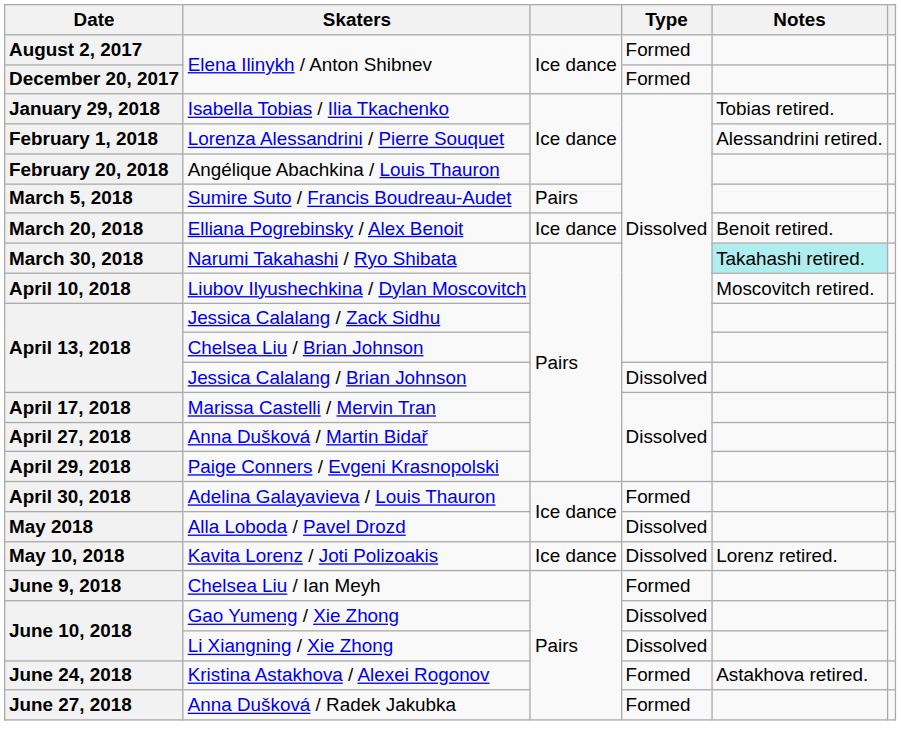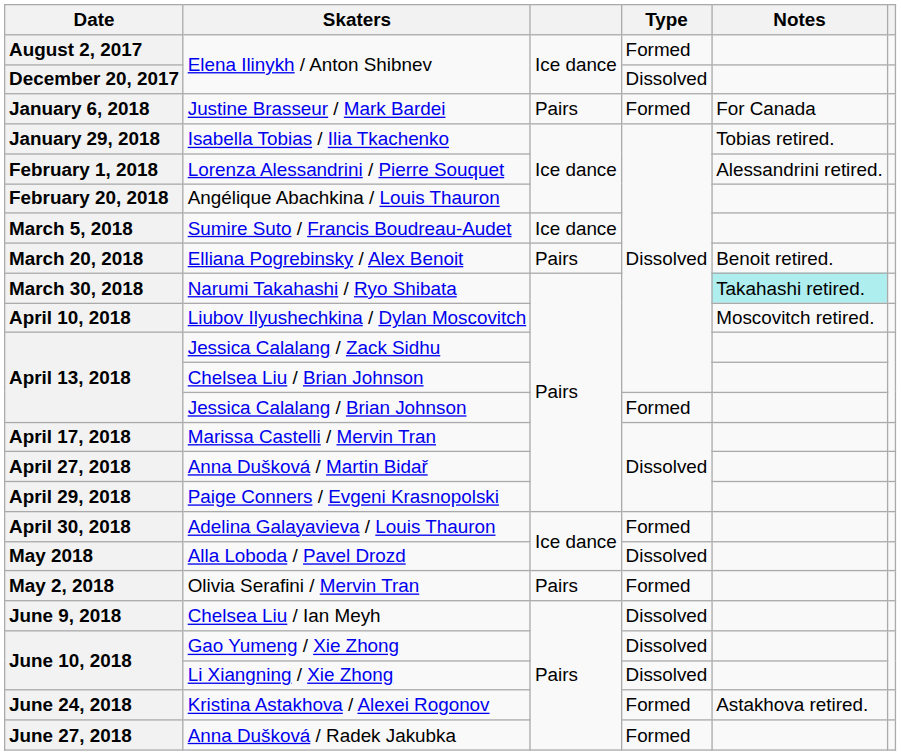December 20, 2017 / Elena Ilinykh / Anton Shibnev | Type: Formed -> Dissolved
+ row: January 6, 2018 | Justine Brasseur / Mark Bardei | Pairs | Formed | For Canada
Sumire Suto / Francis Boudreau-Audet | column 3: Pairs -> Ice dance
Elliana Pogrebinsky / Alex Benoit | column 3: Ice dance -> Pairs
Jessica Calalang / Brian Johnson | Type: Dissolved -> Formed
+ row: May 2, 2018 | Olivia Serafini / Mervin Tran | Pairs | Formed
- row: May 10, 2018 | Kavita Lorenz / Joti Polizoakis | Ice dance | Dissolved | Lorenz retired.
Chelsea Liu / Ian Meyh | Type: Formed -> Dissolved
